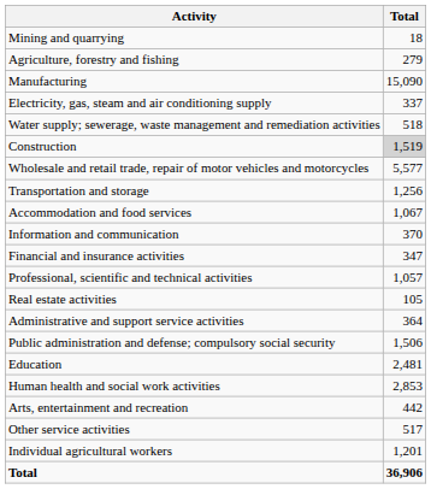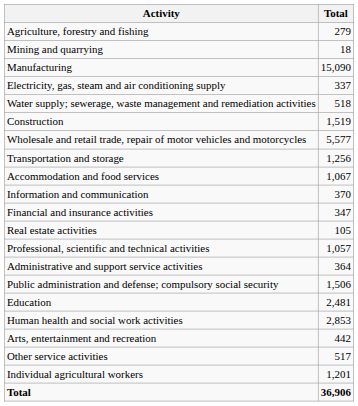rows swapped: Agriculture, forestry and fishing <-> Mining and quarrying
Construction | Total: lightgrey background -> no background
rows swapped: Real estate activities <-> Professional, scientific and technical activities
